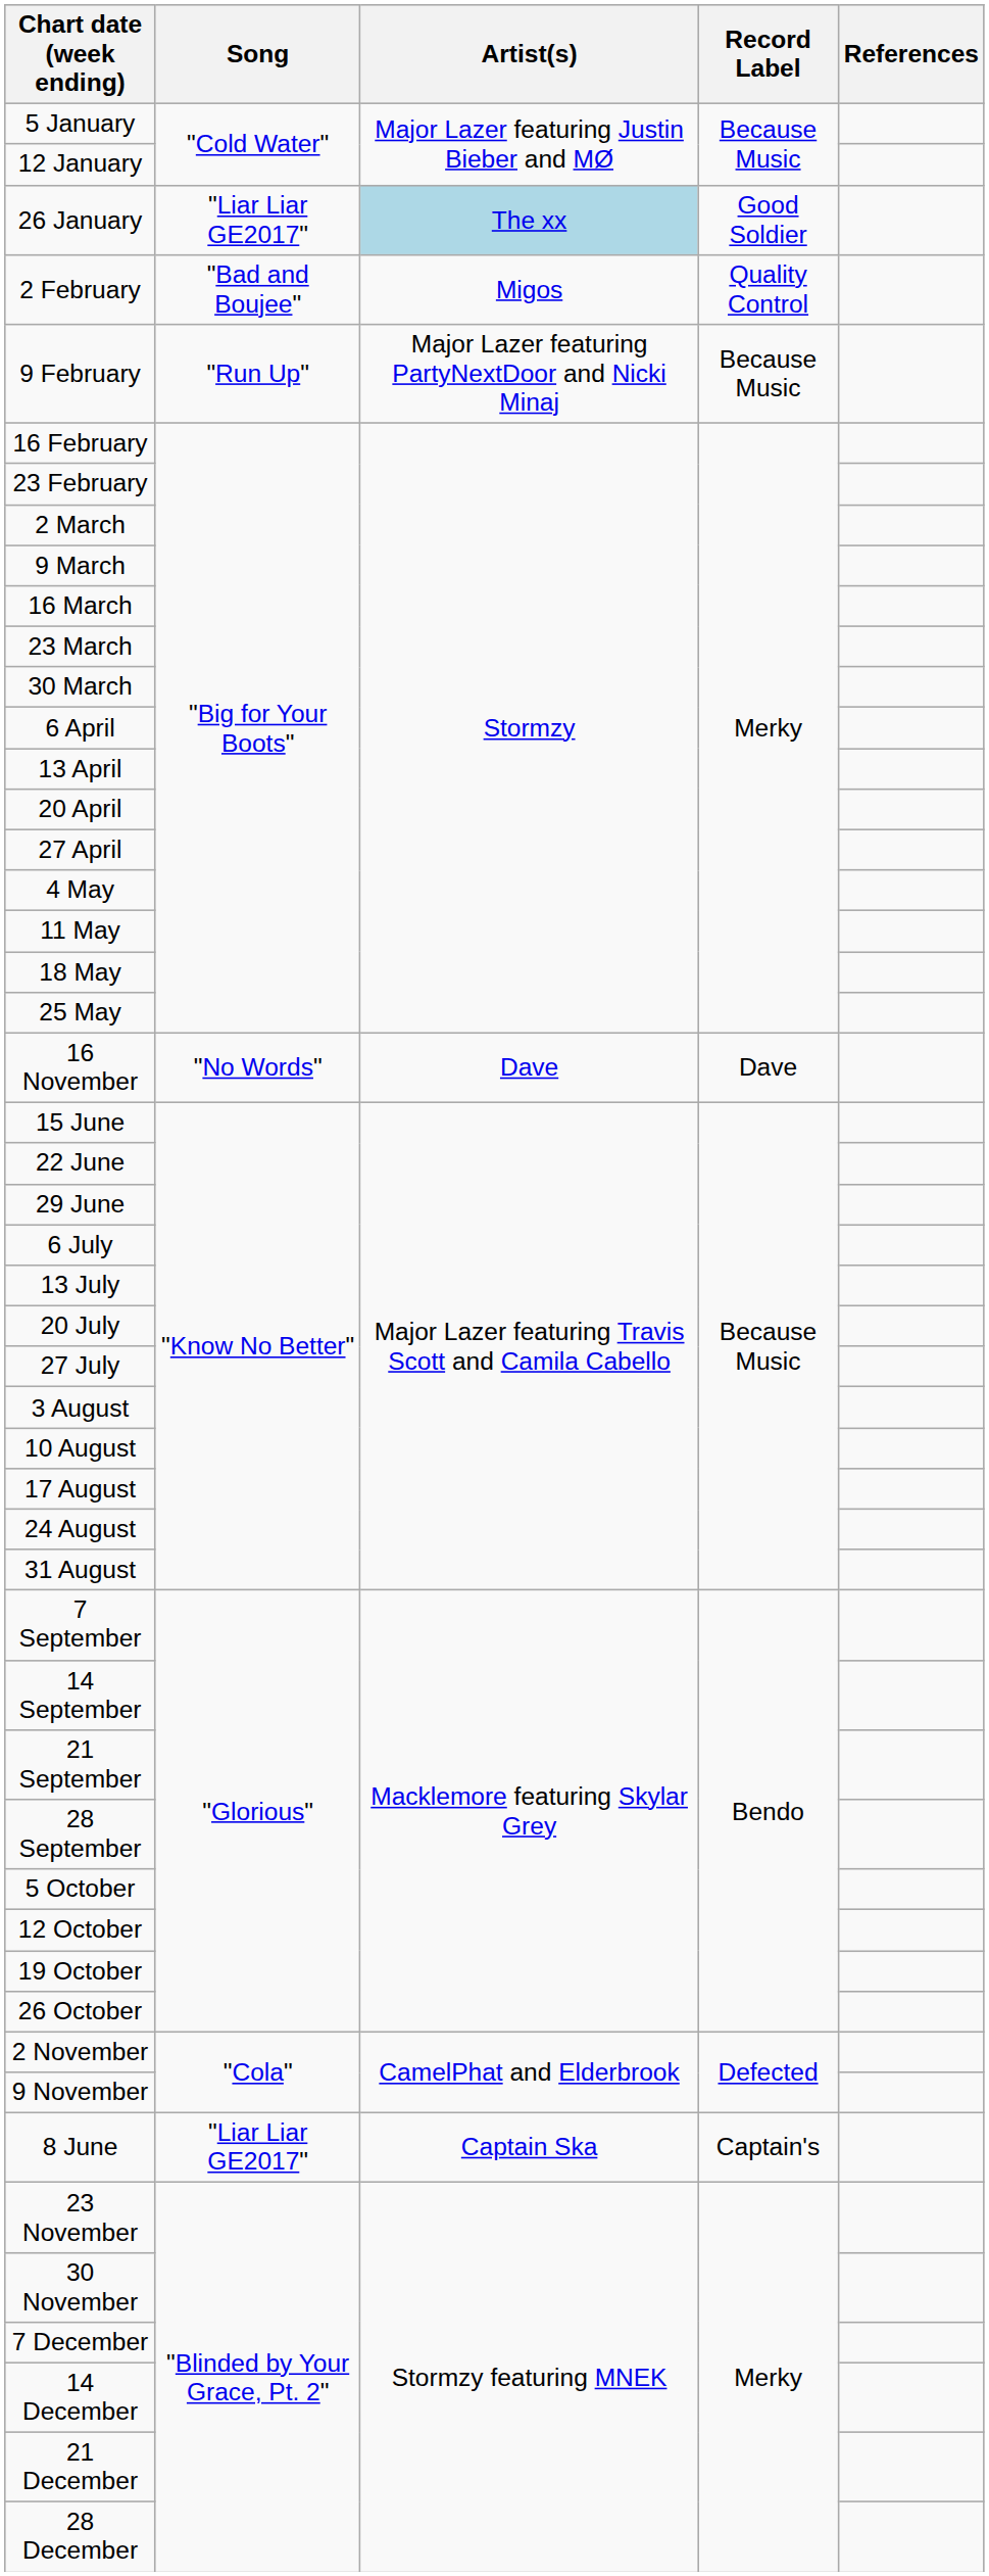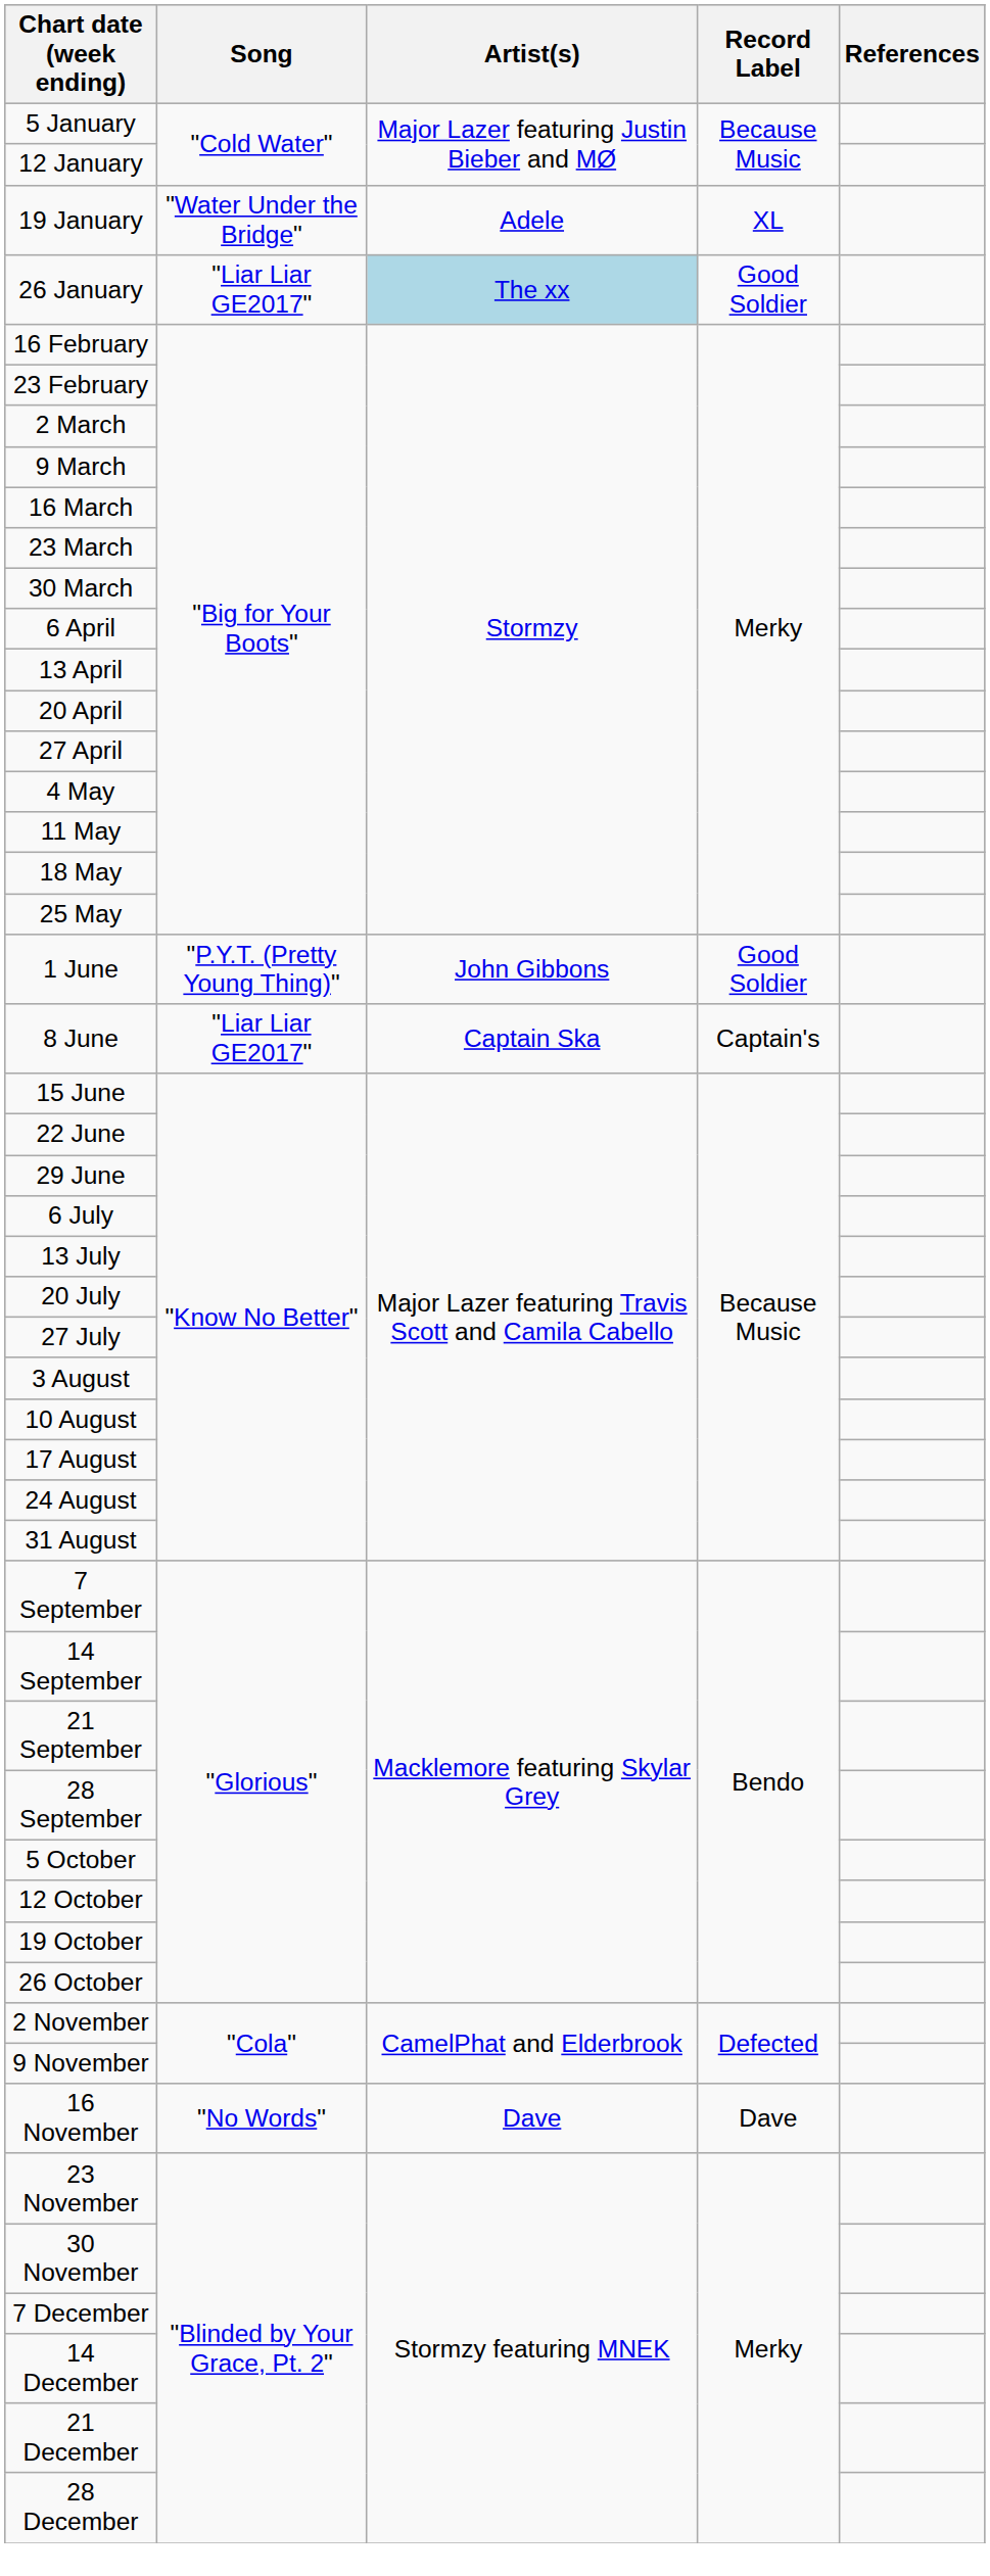+ row: 19 January | "Water Under the Bridge" | Adele | XL
- row: 2 February | "Bad and Boujee" | Migos | Quality Control
- row: 9 February | "Run Up" | Major Lazer featuring PartyNextDoor and Nicki Minaj | Because Music
+ row: 1 June | "P.Y.T. (Pretty Young Thing)" | John Gibbons | Good Soldier
rows swapped: 8 June <-> 16 November
